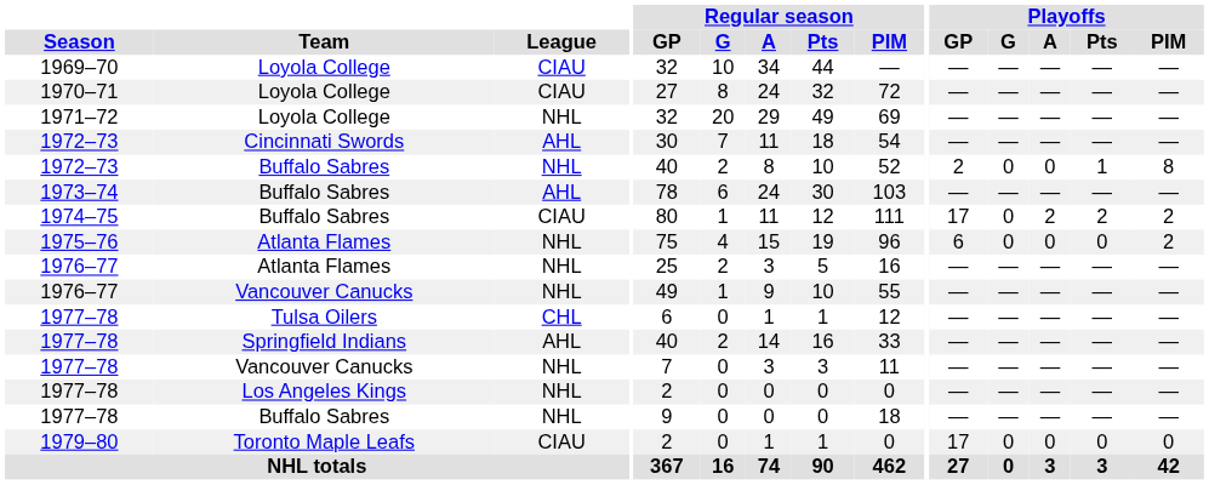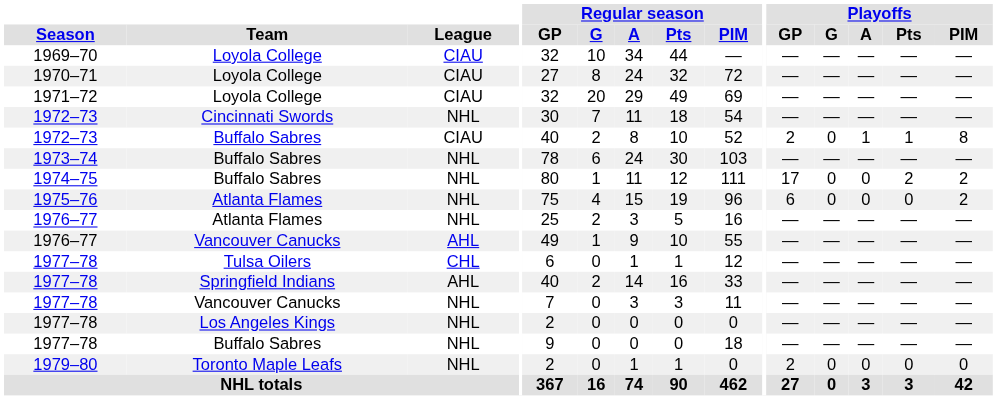1971–72 | League: NHL -> CIAU
1972–73 / Cincinnati Swords | League: AHL -> NHL
1972–73 / Buffalo Sabres | League: NHL -> CIAU
1972–73 / Buffalo Sabres | Playoffs / A: 0 -> 1
1973–74 | League: AHL -> NHL
1974–75 | League: CIAU -> NHL
1974–75 | Playoffs / A: 2 -> 0
1976–77 / Vancouver Canucks | League: NHL -> AHL
1979–80 | League: CIAU -> NHL
1979–80 | Playoffs / GP: 17 -> 2
